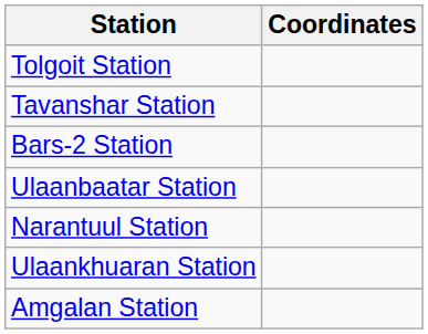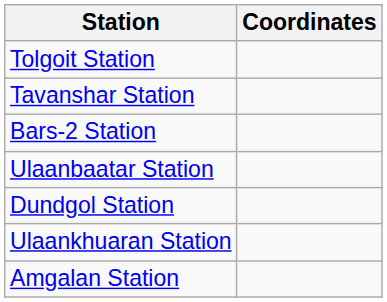+ row: Dundgol Station
- row: Narantuul Station
